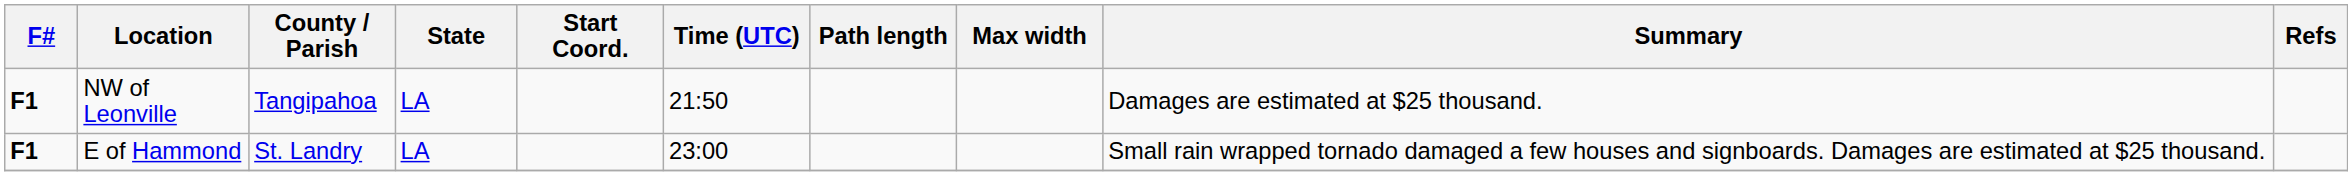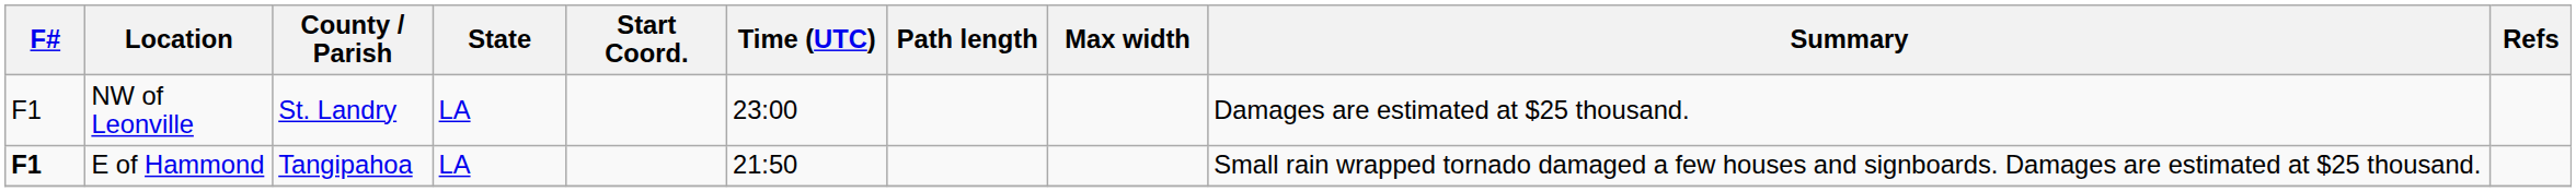NW of Leonville | F#: bold -> normal
NW of Leonville | County / Parish: Tangipahoa -> St. Landry
NW of Leonville | Time (UTC): 21:50 -> 23:00
E of Hammond | County / Parish: St. Landry -> Tangipahoa
E of Hammond | Time (UTC): 23:00 -> 21:50
